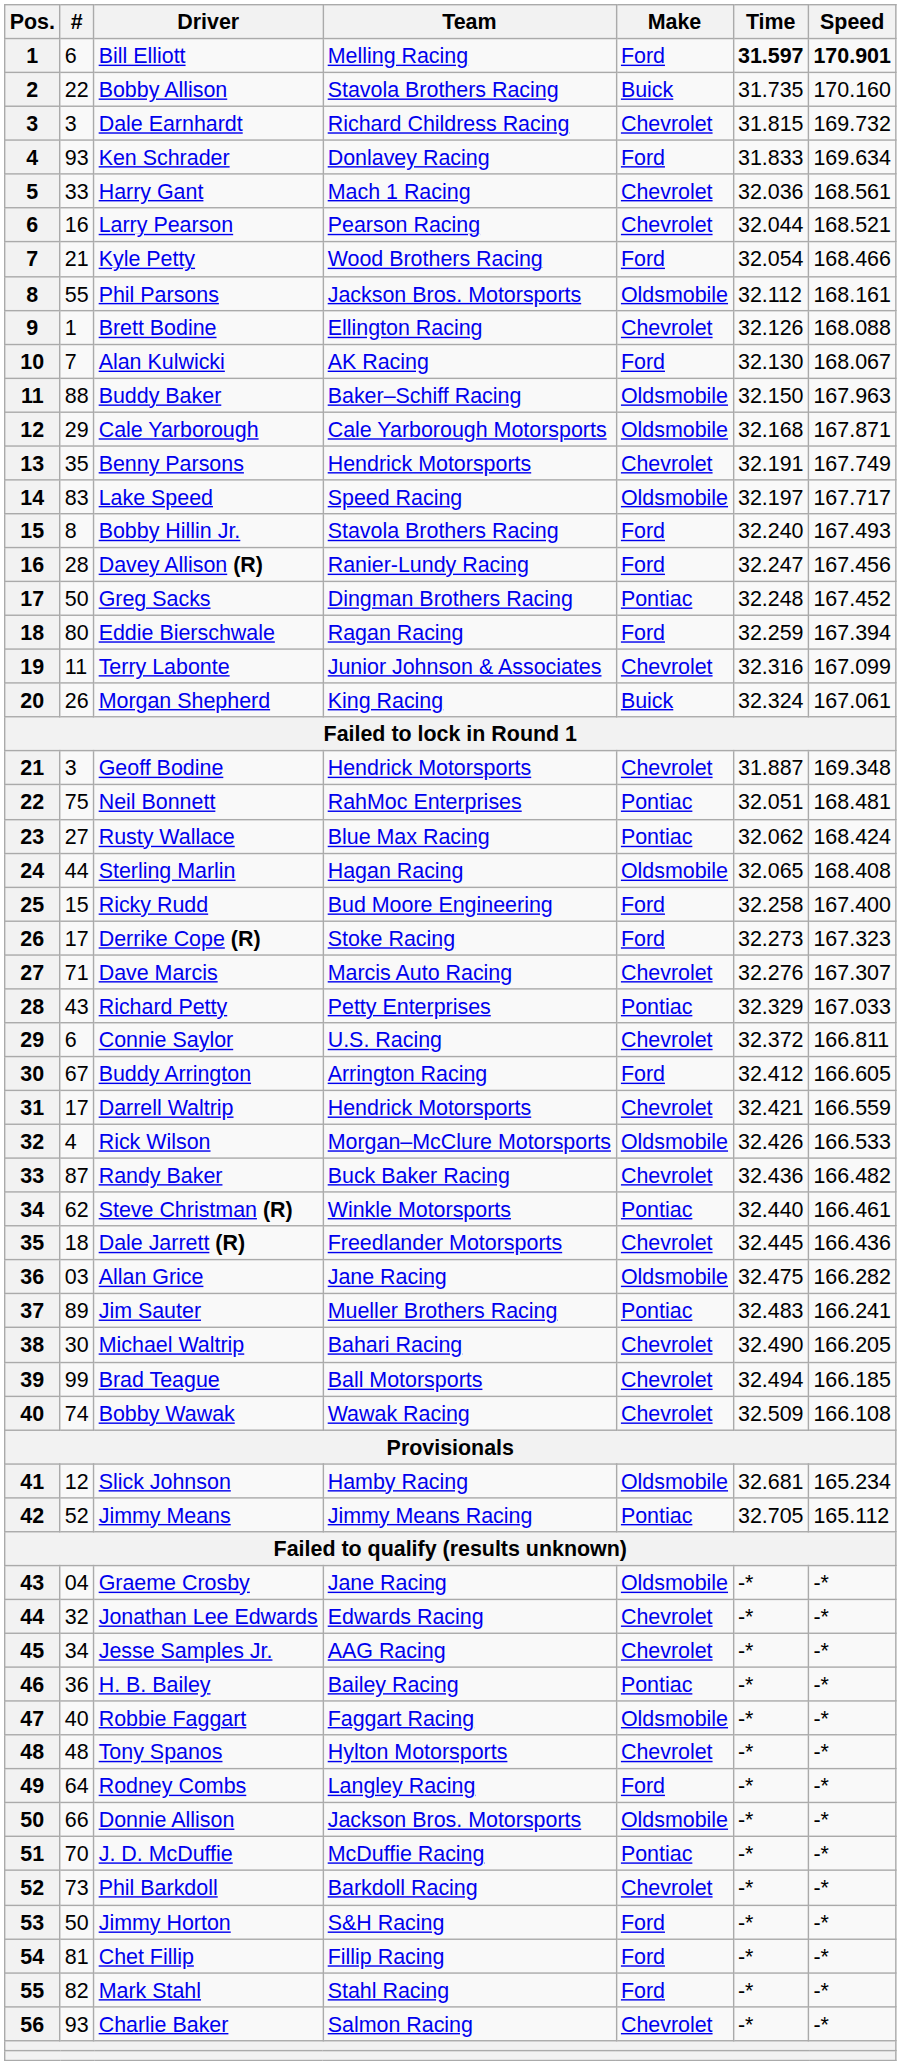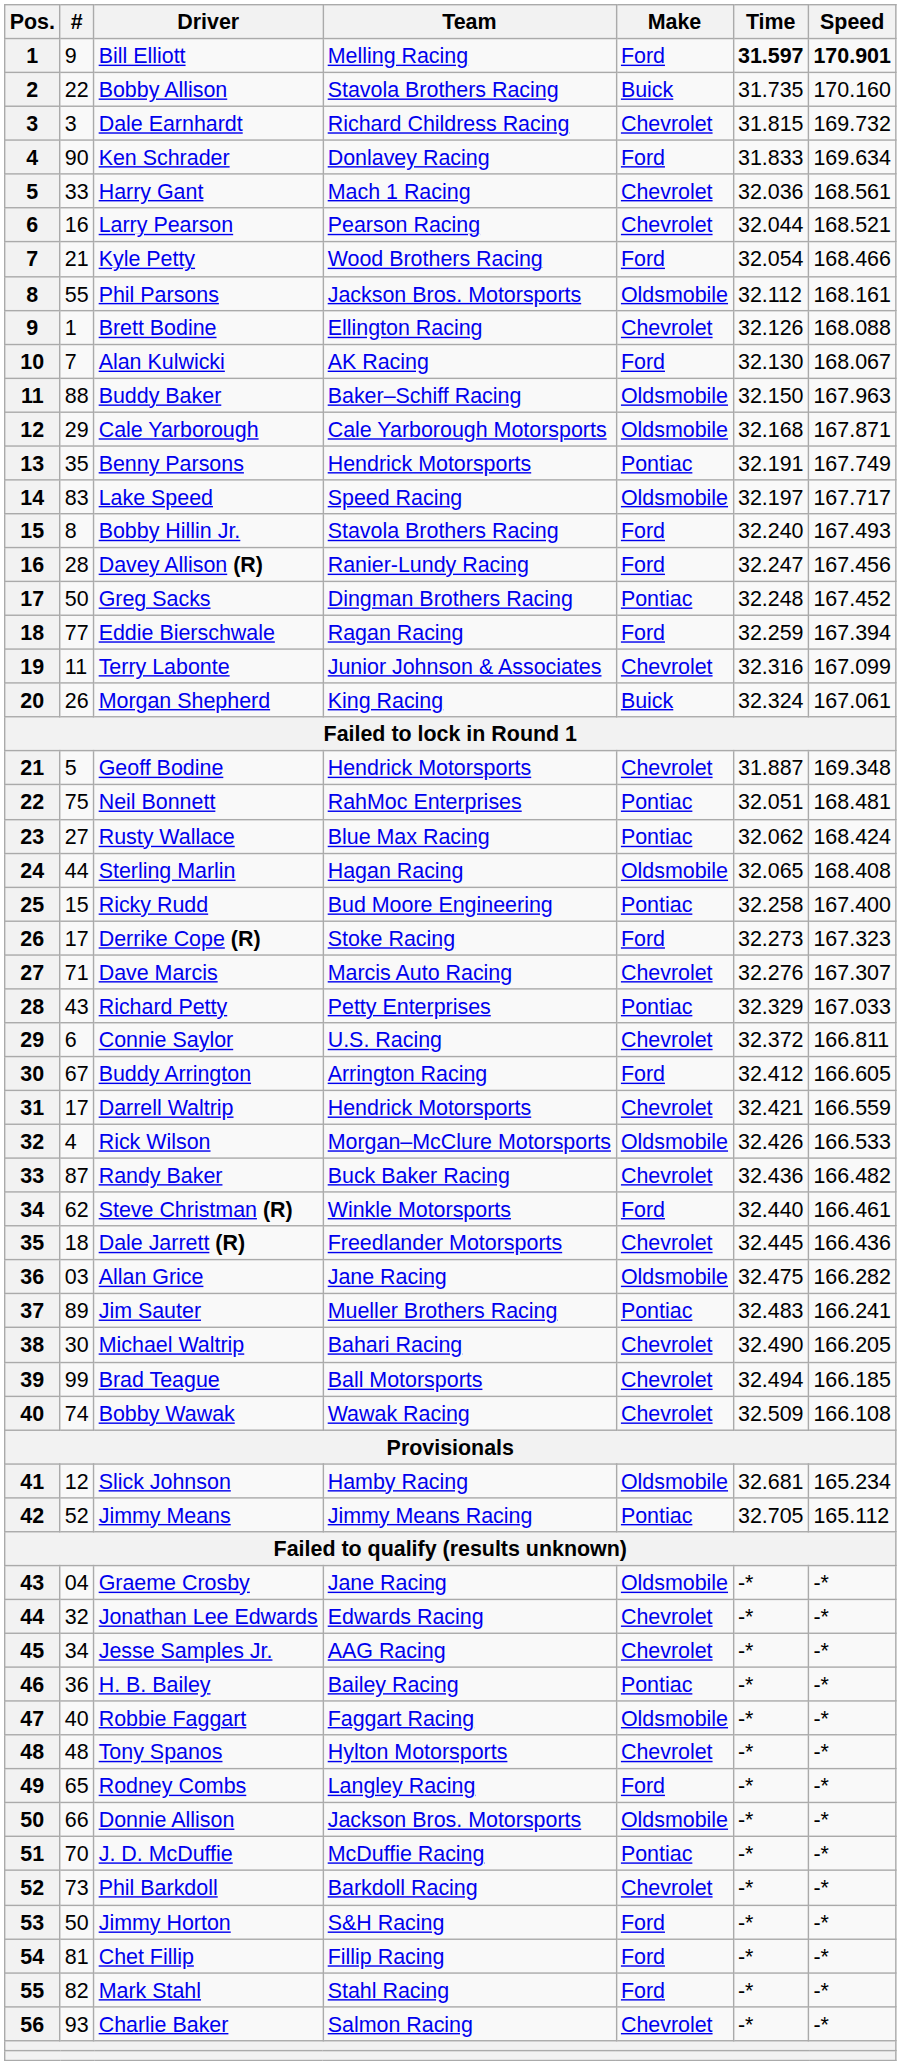Bill Elliott | #: 6 -> 9
Ken Schrader | #: 93 -> 90
Benny Parsons | Make: Chevrolet -> Pontiac
Eddie Bierschwale | #: 80 -> 77
Geoff Bodine | #: 3 -> 5
Ricky Rudd | Make: Ford -> Pontiac
Steve Christman (R) | Make: Pontiac -> Ford
Rodney Combs | #: 64 -> 65
